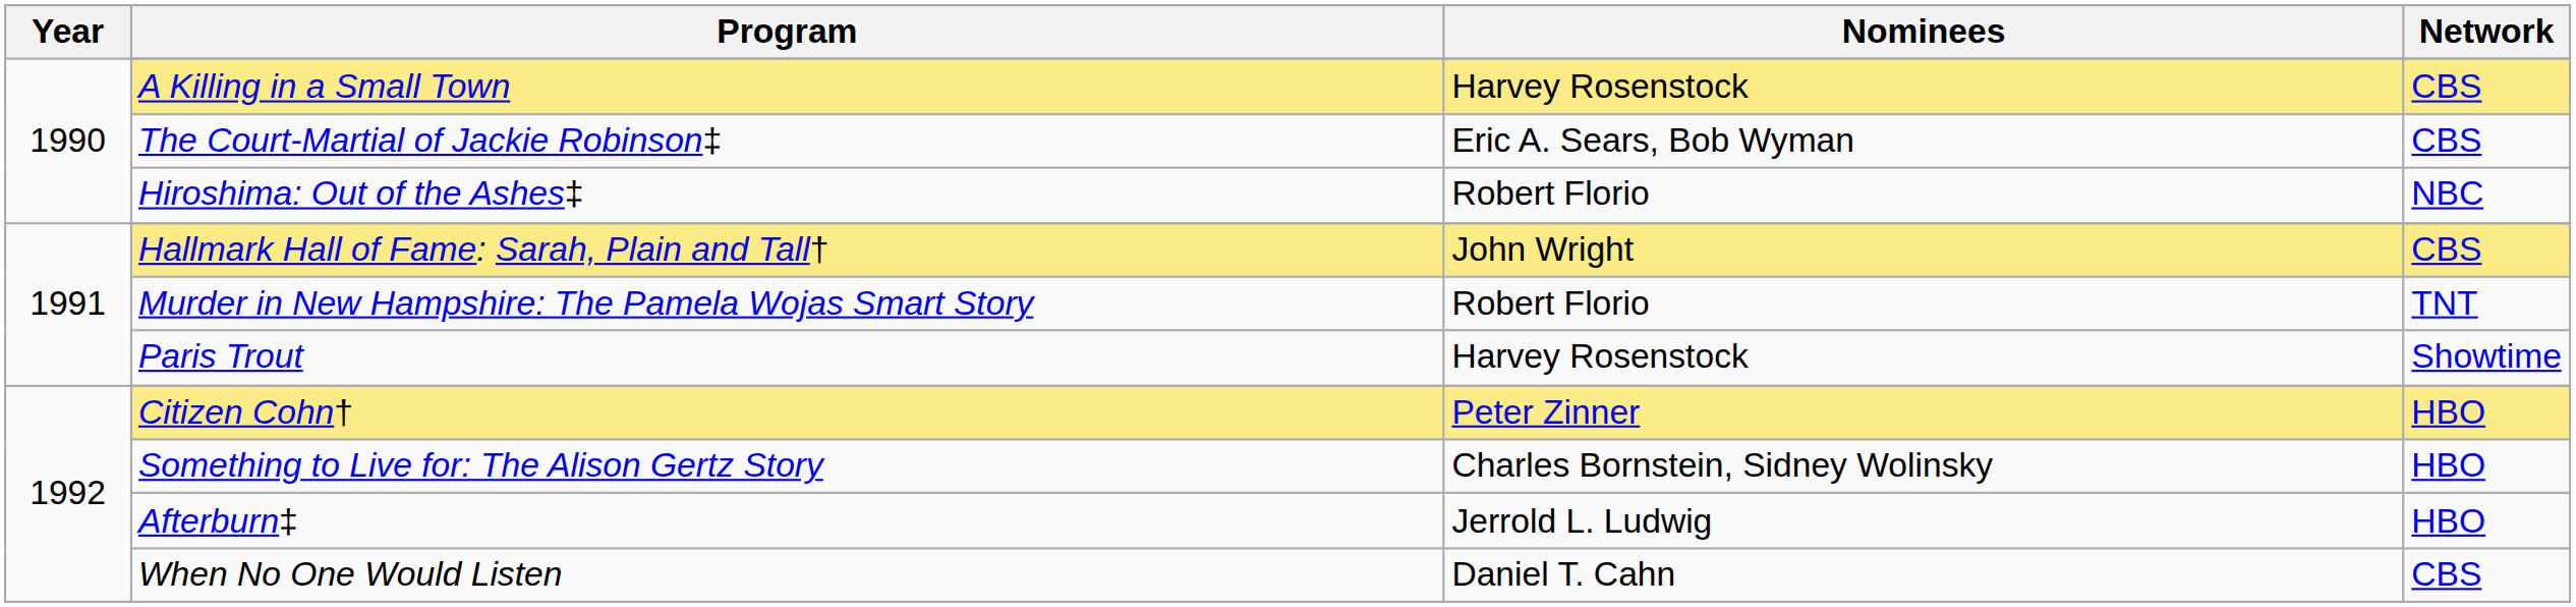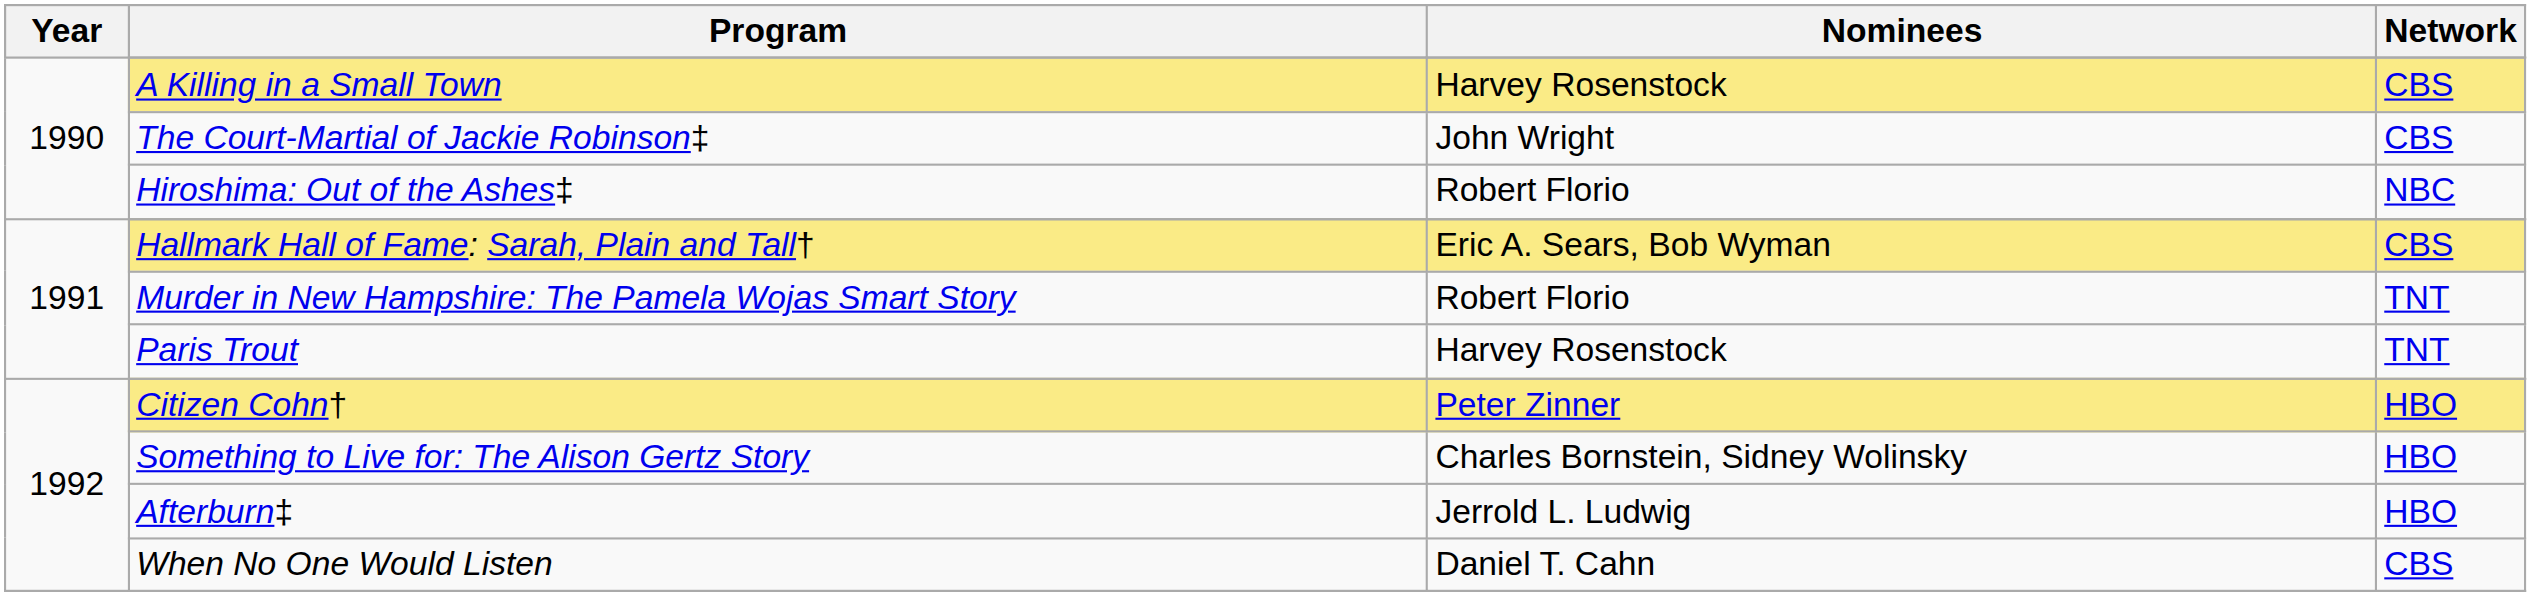The Court-Martial of Jackie Robinson‡ | Nominees: Eric A. Sears, Bob Wyman -> John Wright
Hallmark Hall of Fame: Sarah, Plain and Tall† | Nominees: John Wright -> Eric A. Sears, Bob Wyman
Paris Trout | Network: Showtime -> TNT
